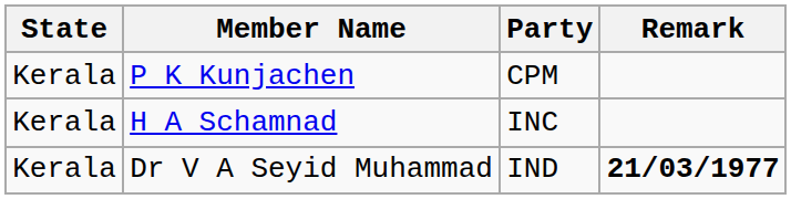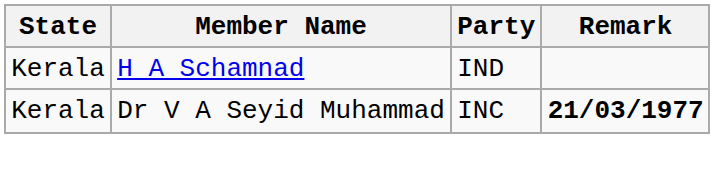- row: Kerala | P K Kunjachen | CPM
H A Schamnad | Party: INC -> IND
Dr V A Seyid Muhammad | Party: IND -> INC
